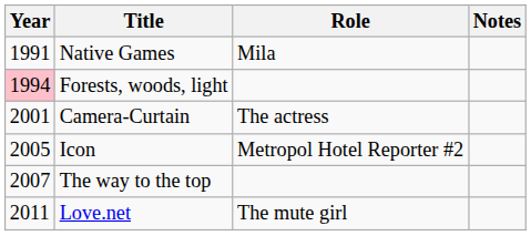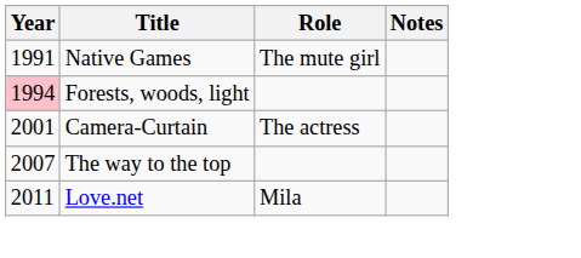Native Games | Role: Mila -> The mute girl
- row: 2005 | Icon | Metropol Hotel Reporter #2
Love.net | Role: The mute girl -> Mila
